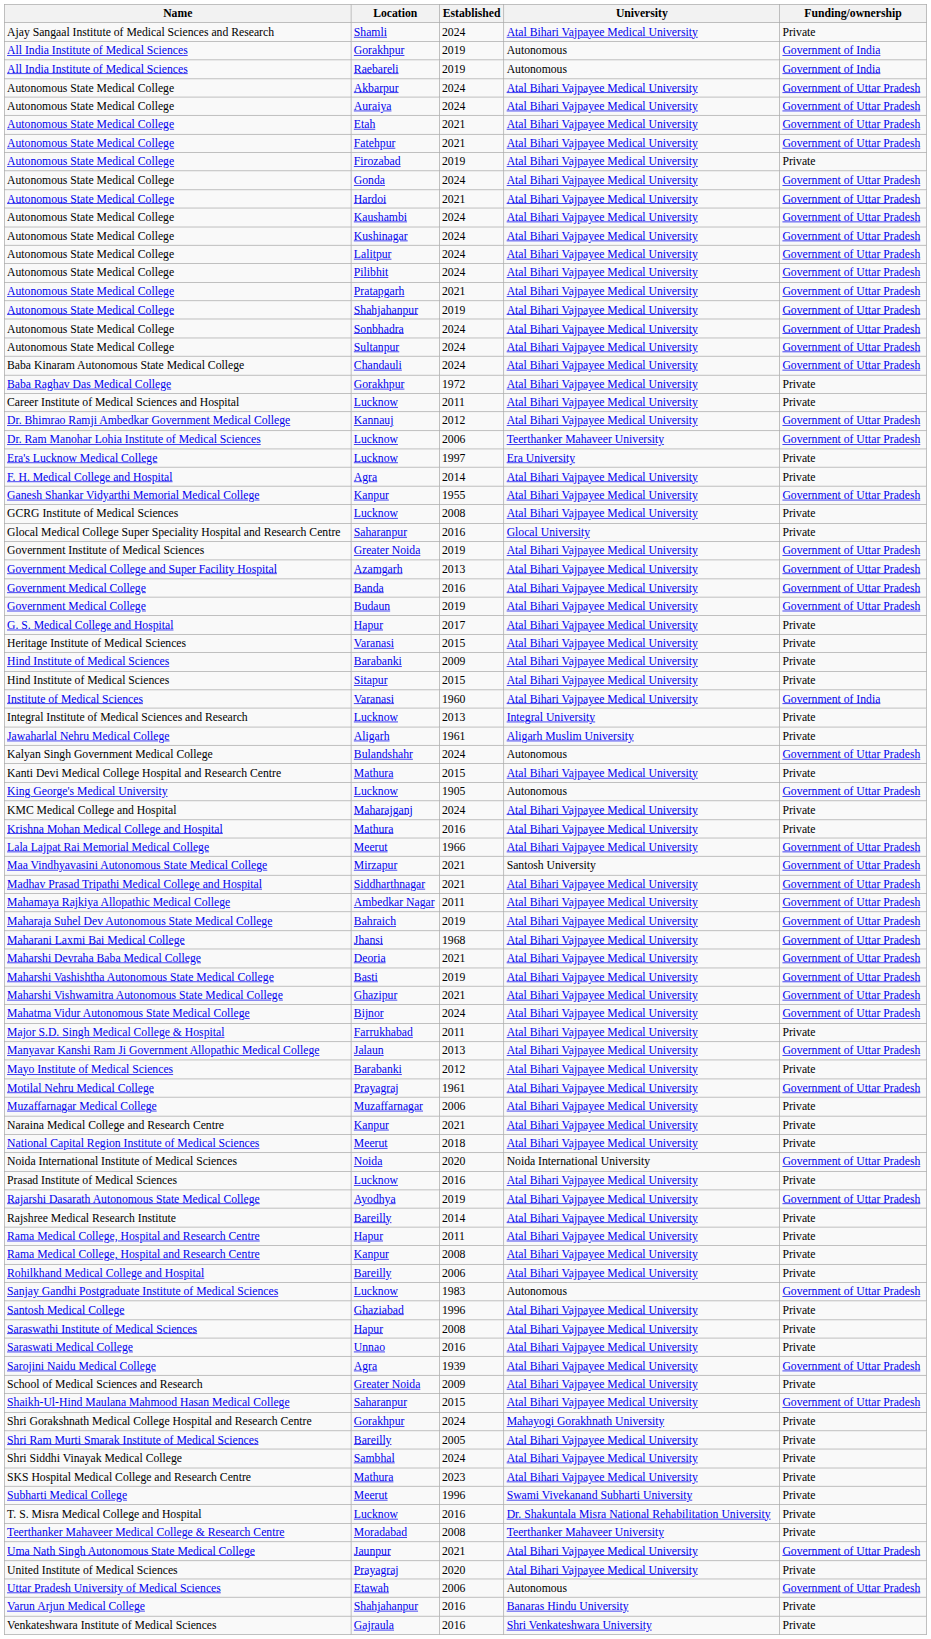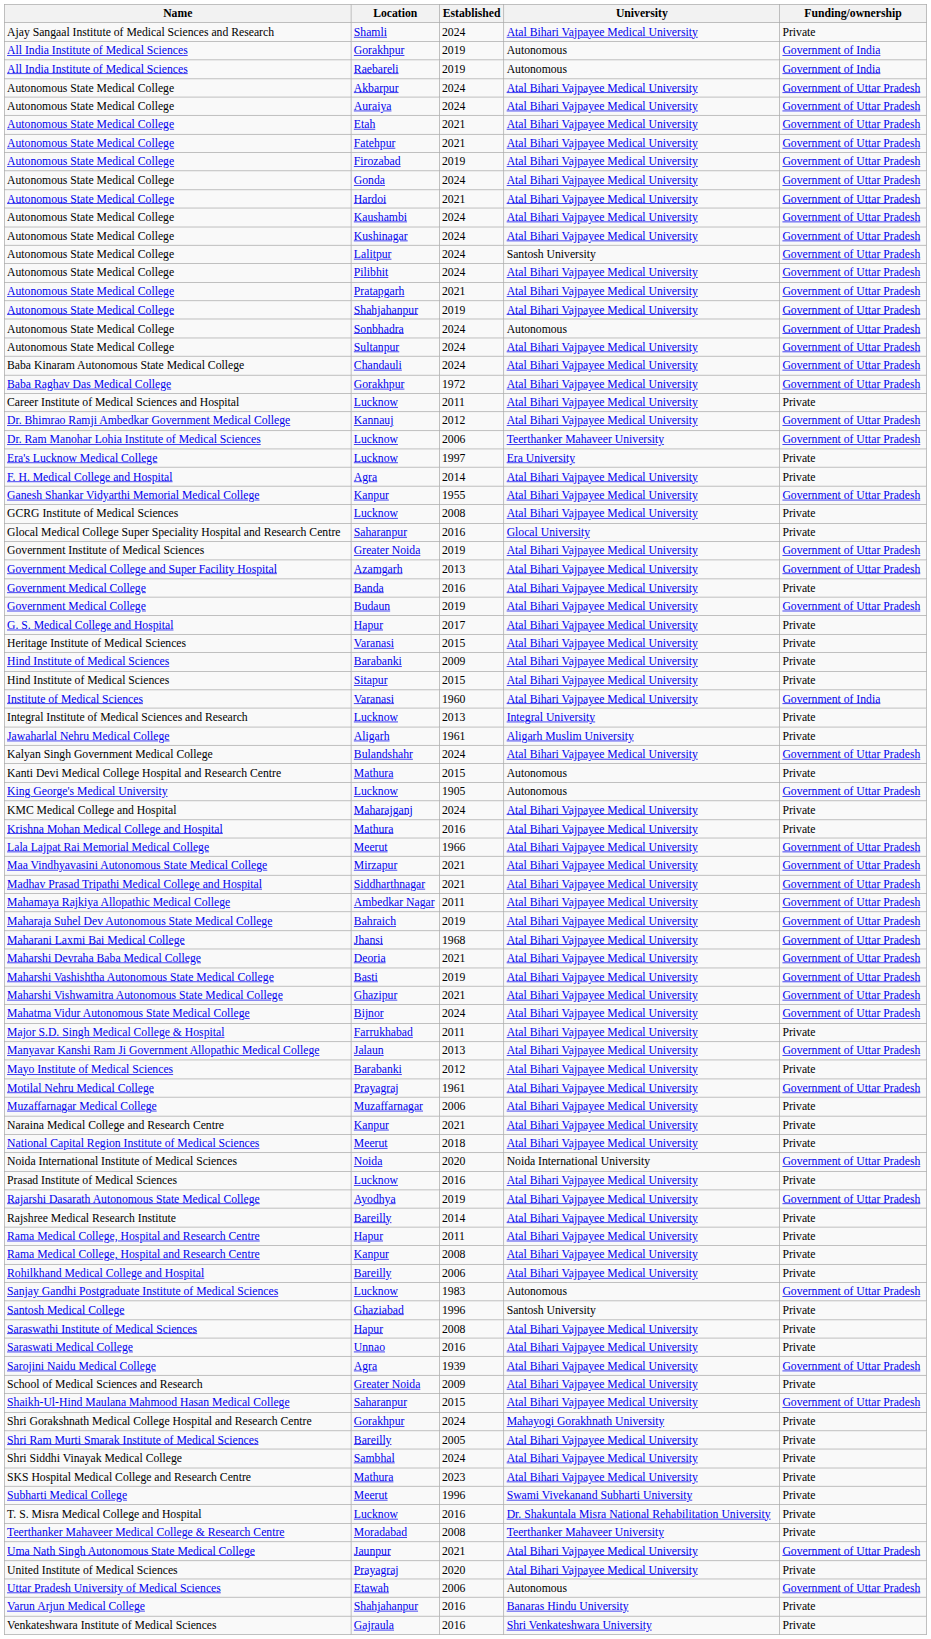Autonomous State Medical College / Firozabad | Funding/ownership: Private -> Government of Uttar Pradesh
Autonomous State Medical College / Lalitpur | University: Atal Bihari Vajpayee Medical University -> Santosh University
Autonomous State Medical College / Sonbhadra | University: Atal Bihari Vajpayee Medical University -> Autonomous
Baba Raghav Das Medical College | Funding/ownership: Private -> Government of Uttar Pradesh
Government Medical College / Banda | Funding/ownership: Government of Uttar Pradesh -> Private
Kalyan Singh Government Medical College | University: Autonomous -> Atal Bihari Vajpayee Medical University
Kanti Devi Medical College Hospital and Research Centre | University: Atal Bihari Vajpayee Medical University -> Autonomous
Maa Vindhyavasini Autonomous State Medical College | University: Santosh University -> Atal Bihari Vajpayee Medical University
Santosh Medical College | University: Atal Bihari Vajpayee Medical University -> Santosh University
